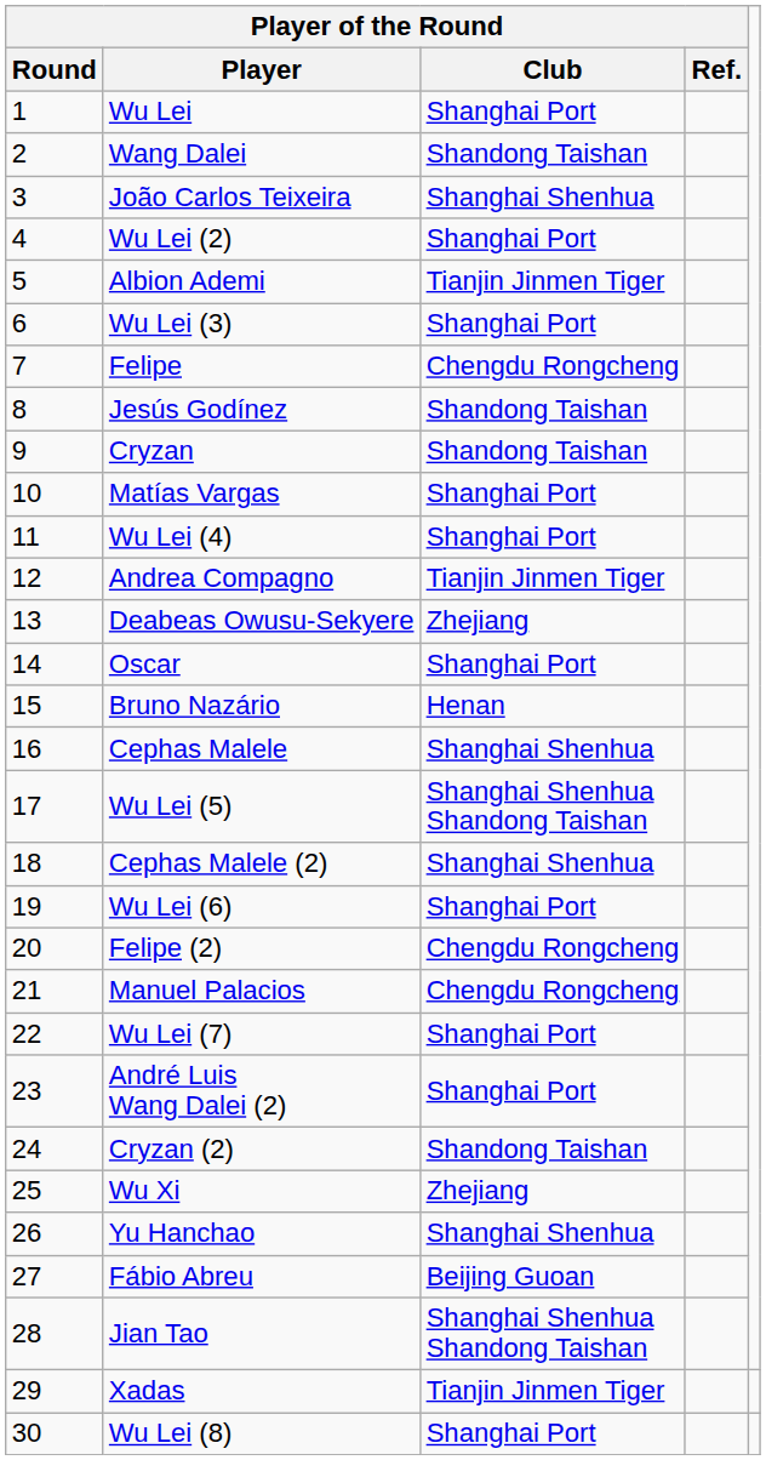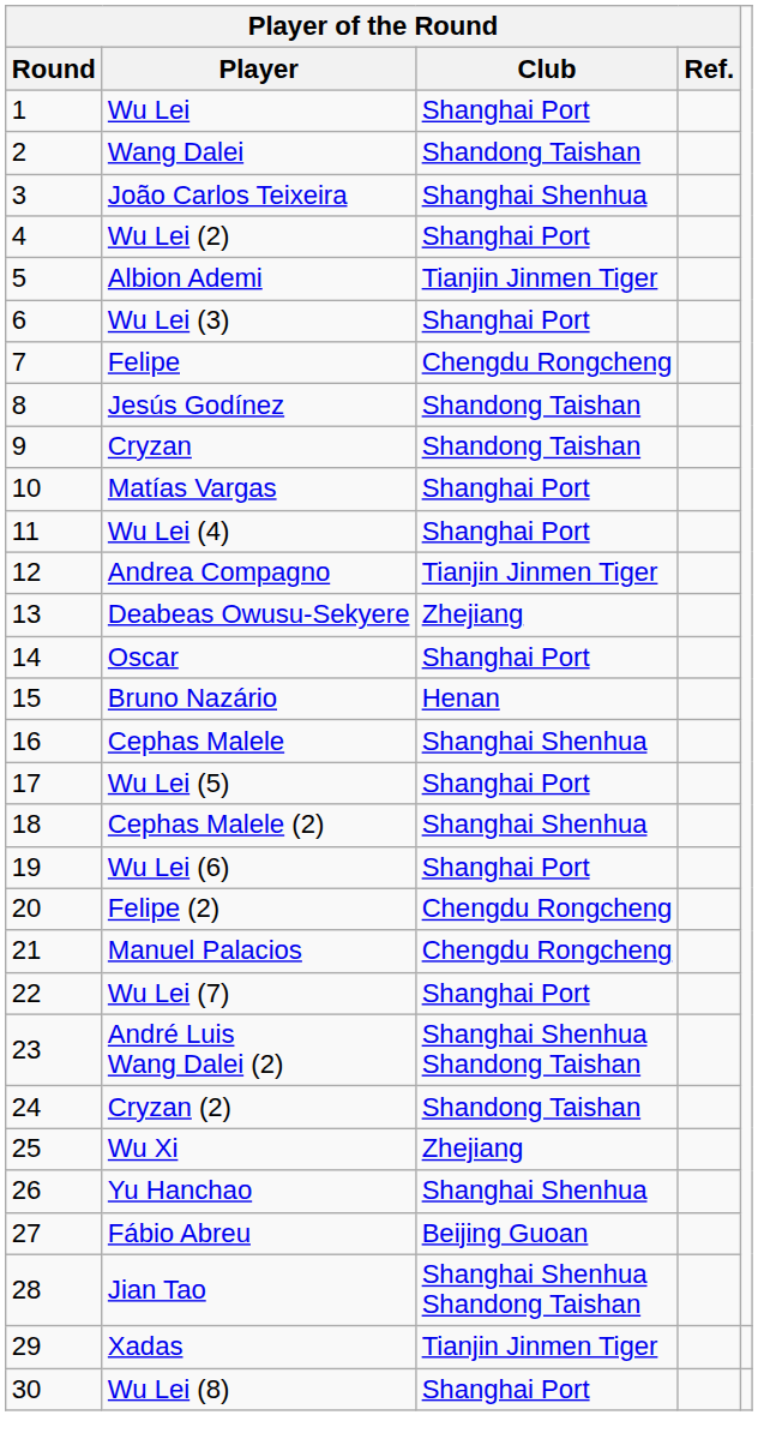Wu Lei (5) | Player of the Round / Club: Shanghai Shenhua Shandong Taishan -> Shanghai Port
André Luis Wang Dalei (2) | Player of the Round / Club: Shanghai Port -> Shanghai Shenhua Shandong Taishan
